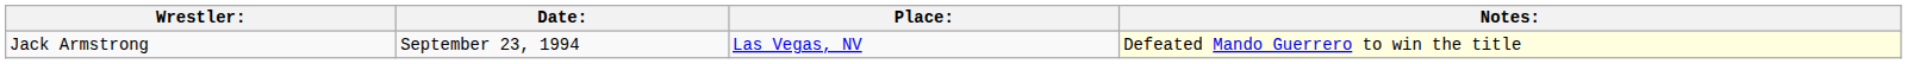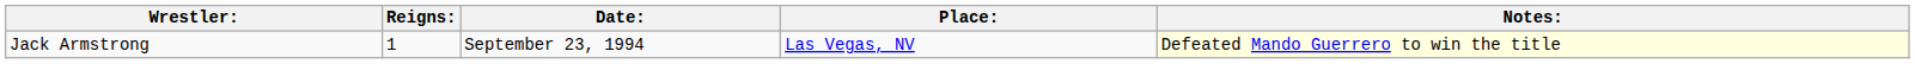+ column: Reigns: | 1
